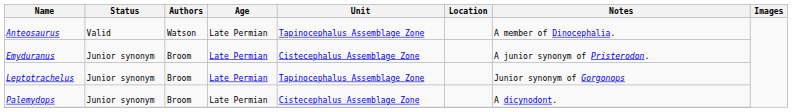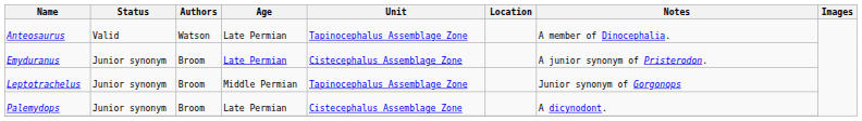Leptotrachelus | Age: Late Permian -> Middle Permian
